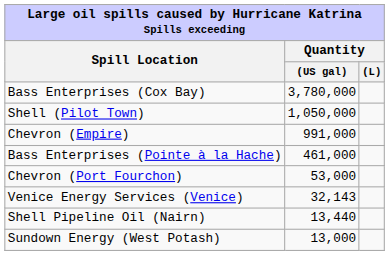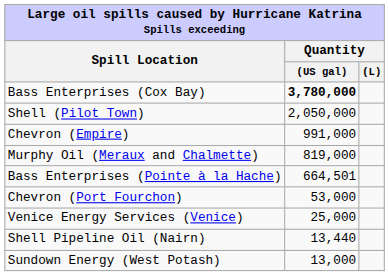Bass Enterprises (Cox Bay) | Quantity / (US gal): normal -> bold
Shell (Pilot Town) | Quantity / (US gal): 1,050,000 -> 2,050,000
+ row: Murphy Oil (Meraux and Chalmette) | 819,000
Bass Enterprises (Pointe à la Hache) | Quantity / (US gal): 461,000 -> 664,501
Venice Energy Services (Venice) | Quantity / (US gal): 32,143 -> 25,000
